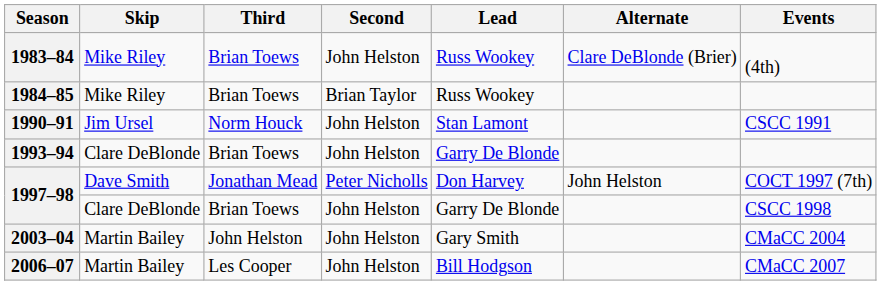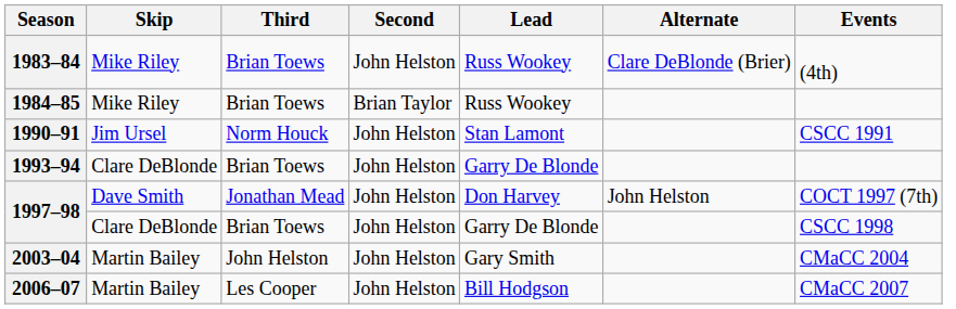1997–98 / Dave Smith | Second: Peter Nicholls -> John Helston
